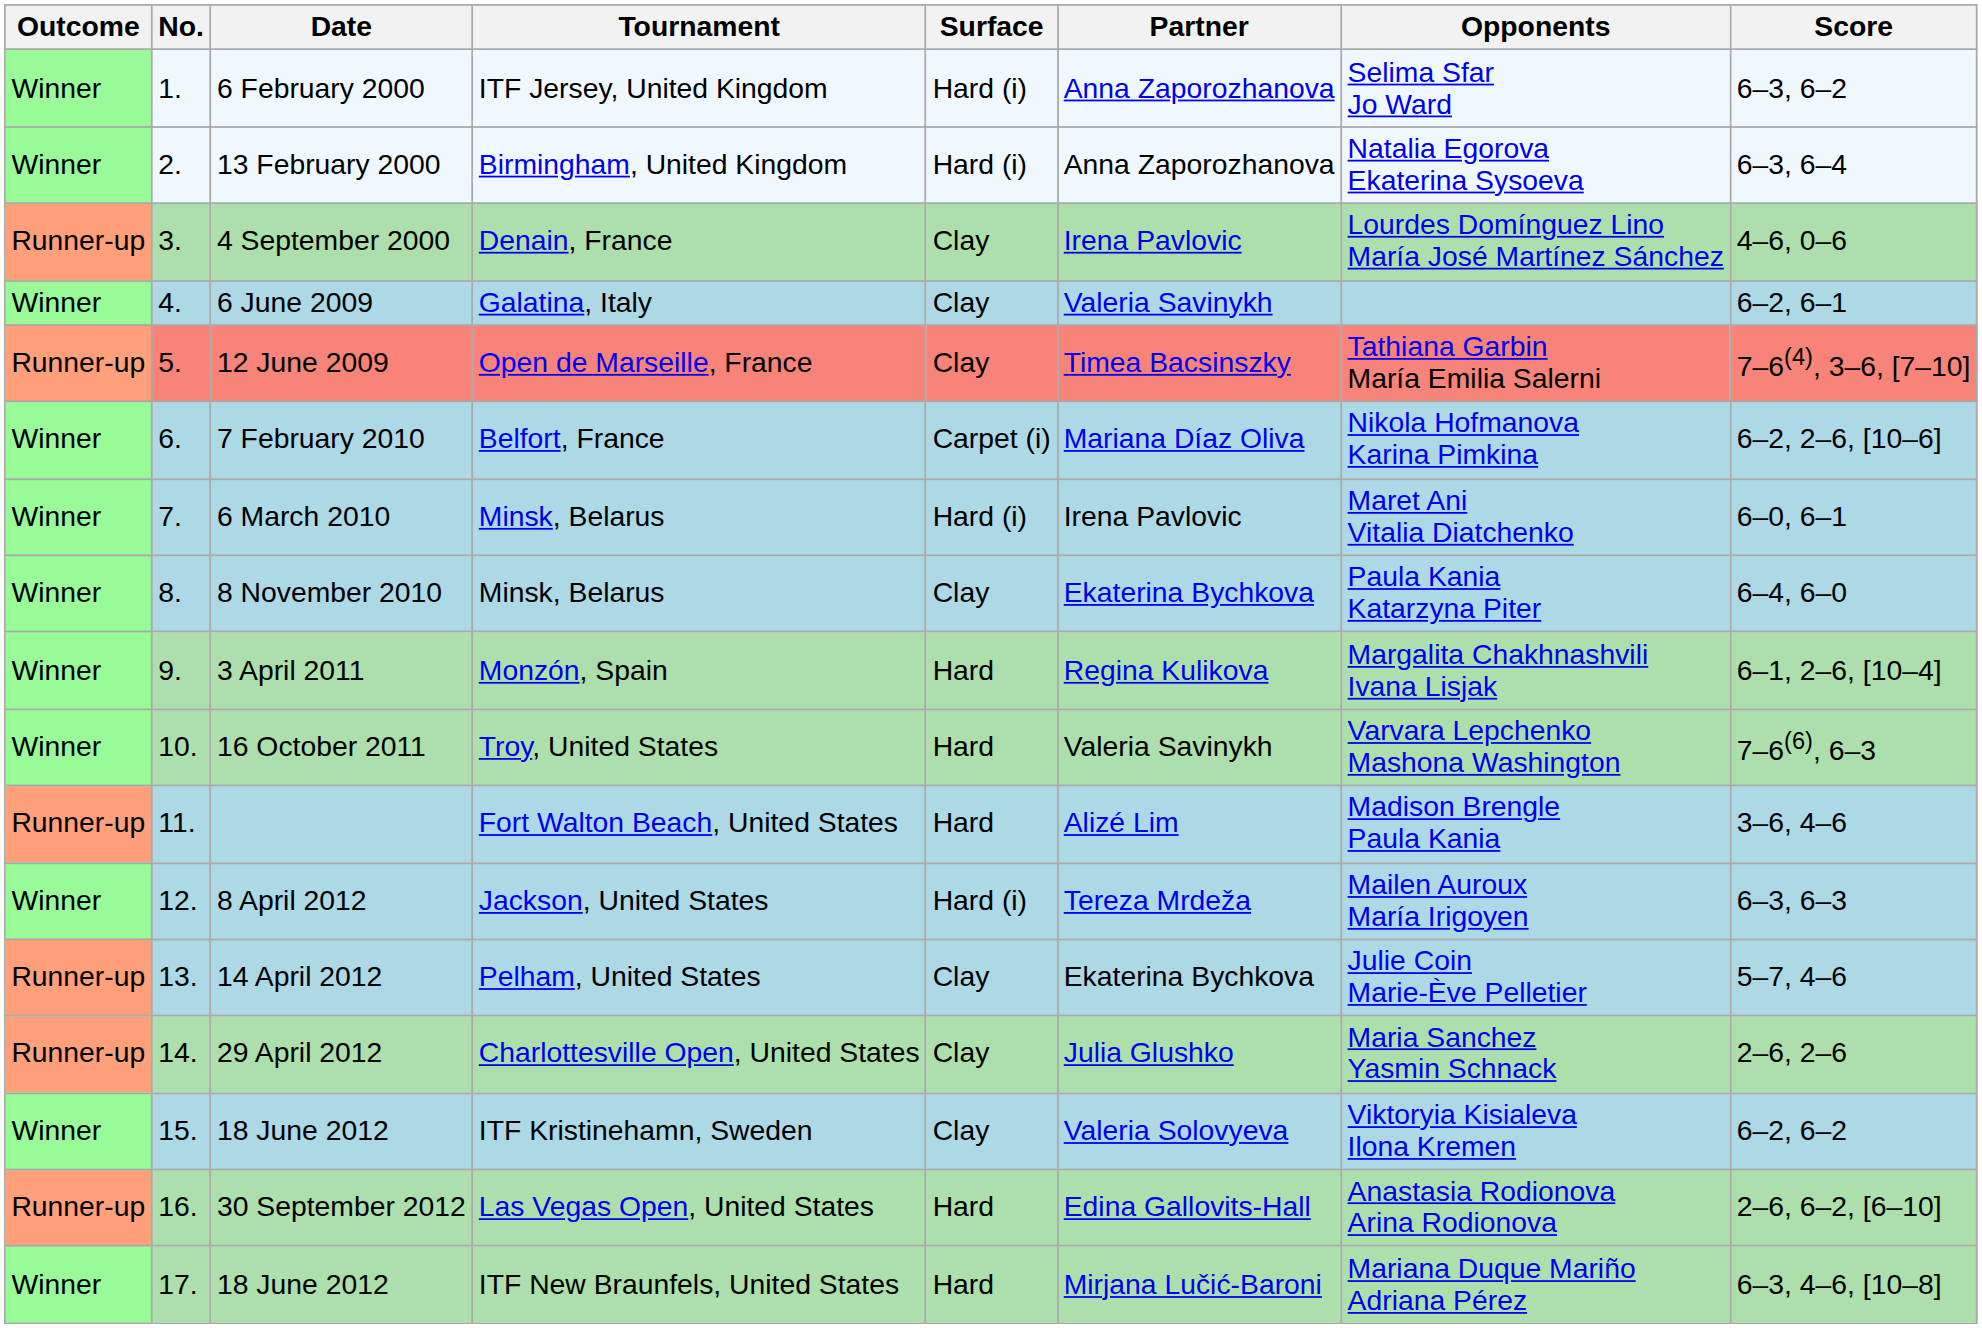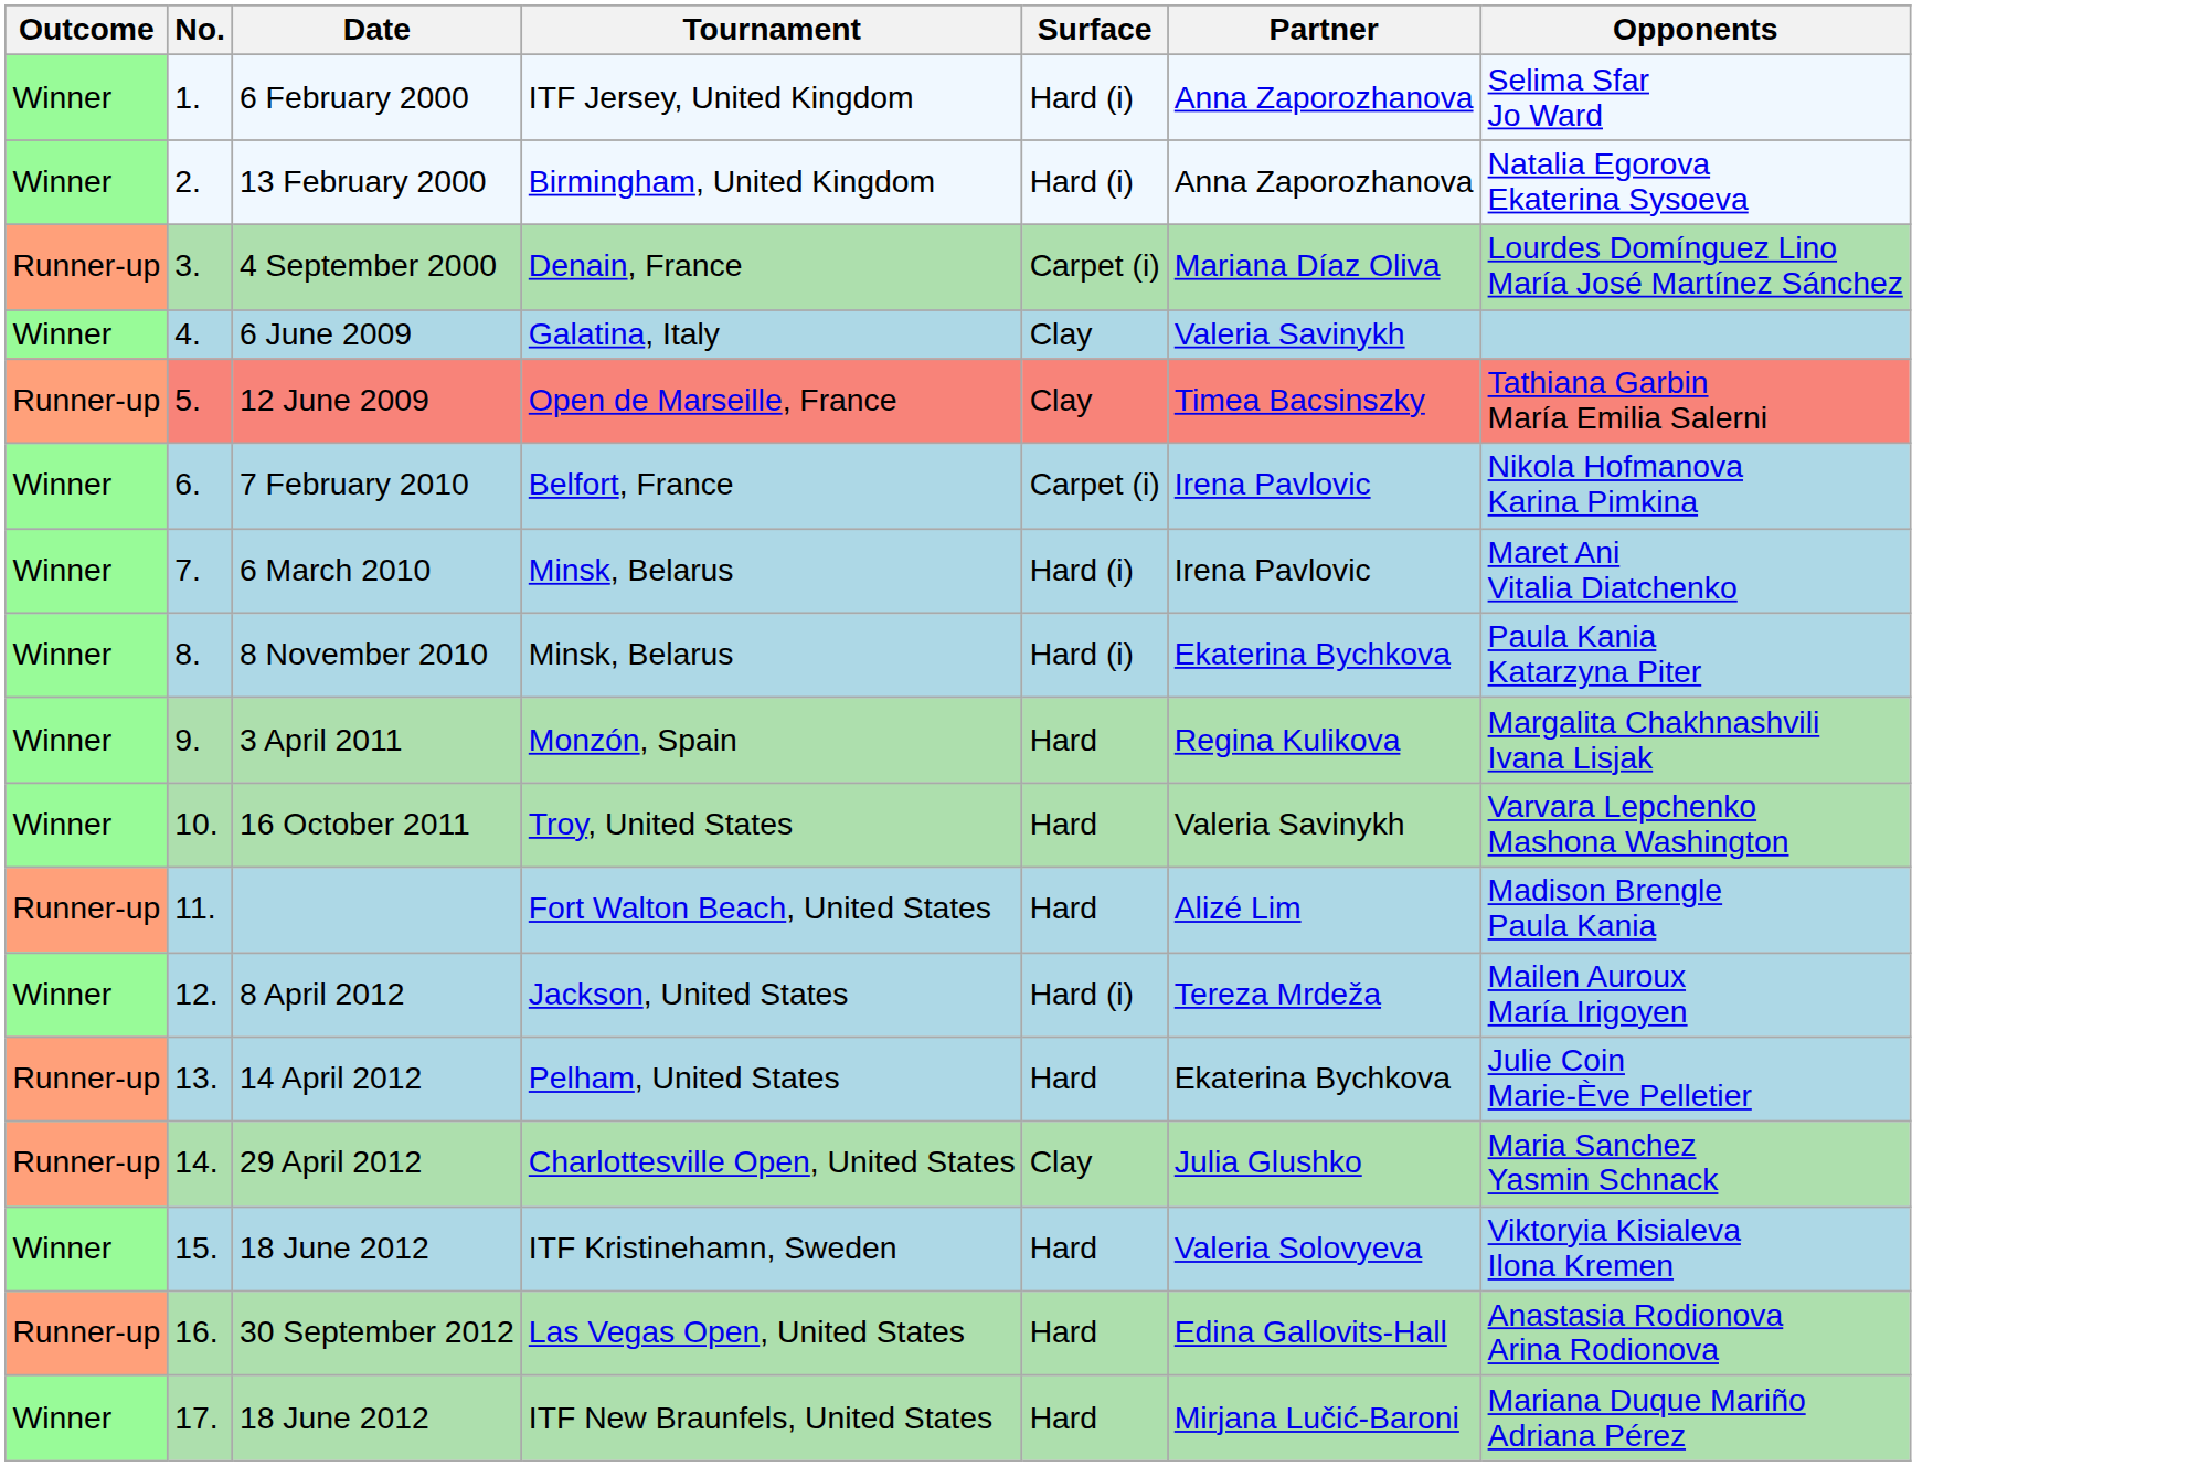- column: Score | 6–3, 6–2 | 6–3, 6–4 | 4–6, 0–6 | 6–2, 6–1 | 7–6(4), 3–6, [7–10] | 6–2, 2–6, [10–6] | 6–0, 6–1 | 6–4, 6–0 | 6–1, 2–6, [10–4] | 7–6(6), 6–3 | 3–6, 4–6 | 6–3, 6–3 | 5–7, 4–6 | 2–6, 2–6 | 6–2, 6–2 | 2–6, 6–2, [6–10] | 6–3, 4–6, [10–8]
4 September 2000 | Surface: Clay -> Carpet (i)
4 September 2000 | Partner: Irena Pavlovic -> Mariana Díaz Oliva
7 February 2010 | Partner: Mariana Díaz Oliva -> Irena Pavlovic
8 November 2010 | Surface: Clay -> Hard (i)
14 April 2012 | Surface: Clay -> Hard
18 June 2012 / ITF Kristinehamn, Sweden | Surface: Clay -> Hard
